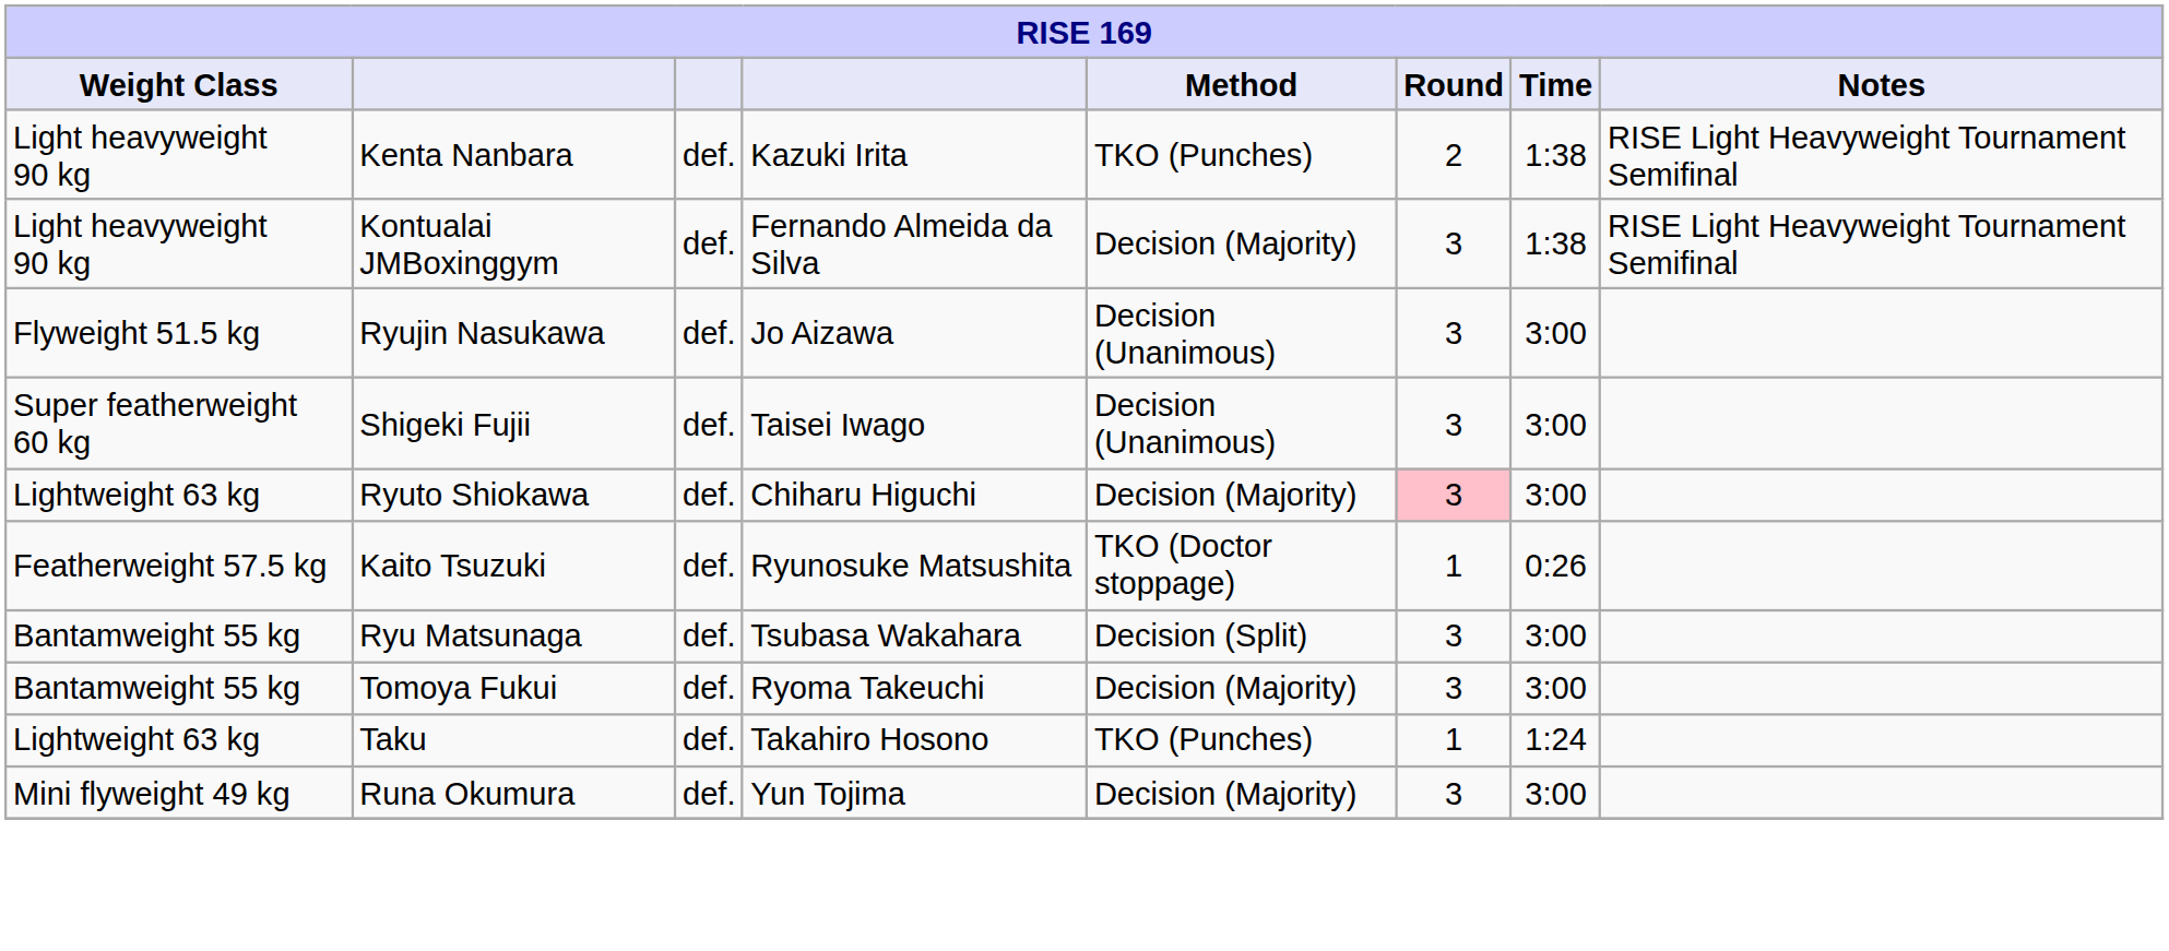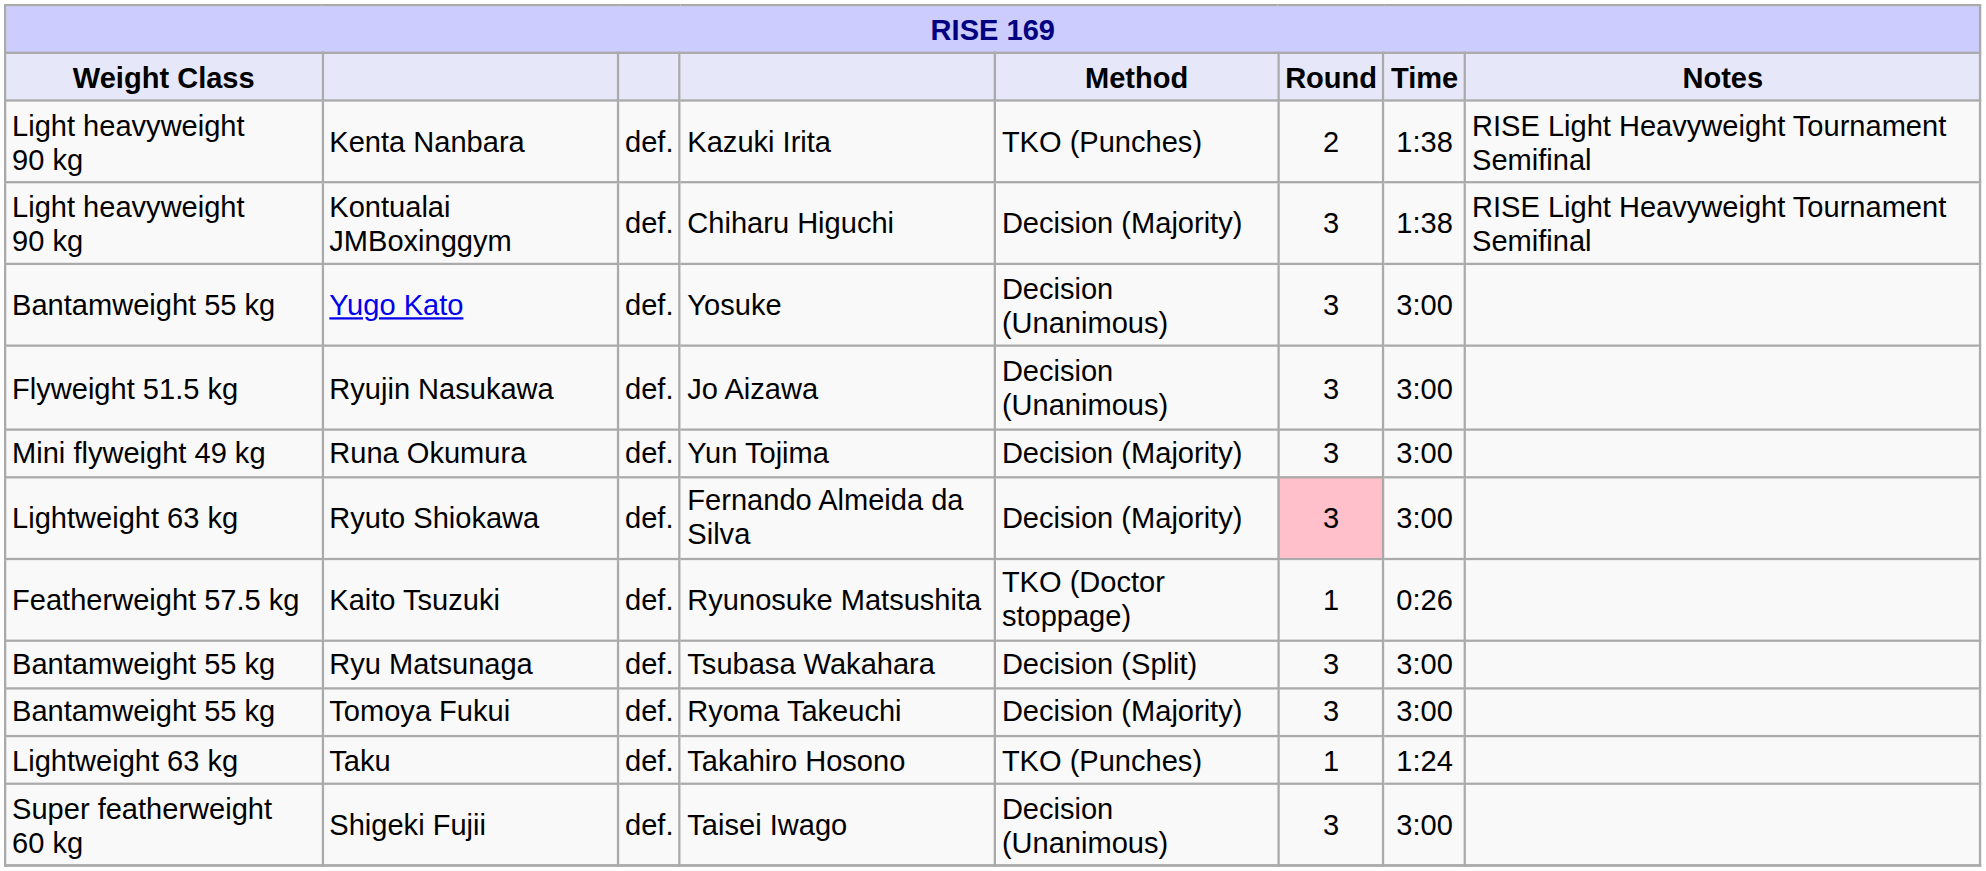Kontualai JMBoxinggym | column 4: Fernando Almeida da Silva -> Chiharu Higuchi
+ row: Bantamweight 55 kg | Yugo Kato | def. | Yosuke | Decision (Unanimous) | 3 | 3:00
rows swapped: Shigeki Fujii <-> Runa Okumura
Ryuto Shiokawa | column 4: Chiharu Higuchi -> Fernando Almeida da Silva
